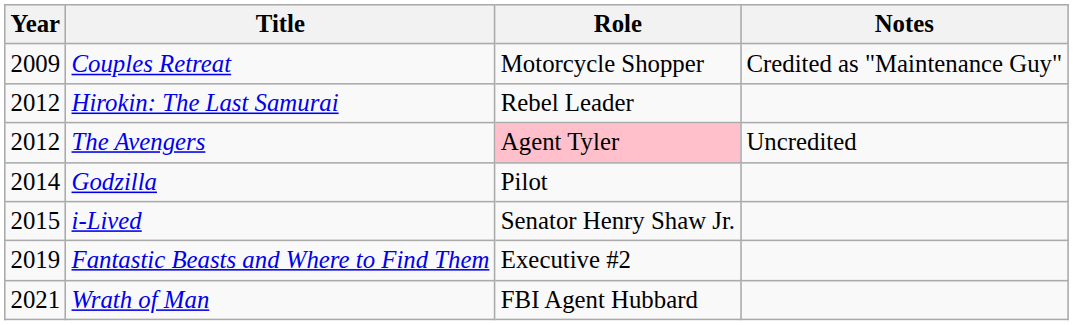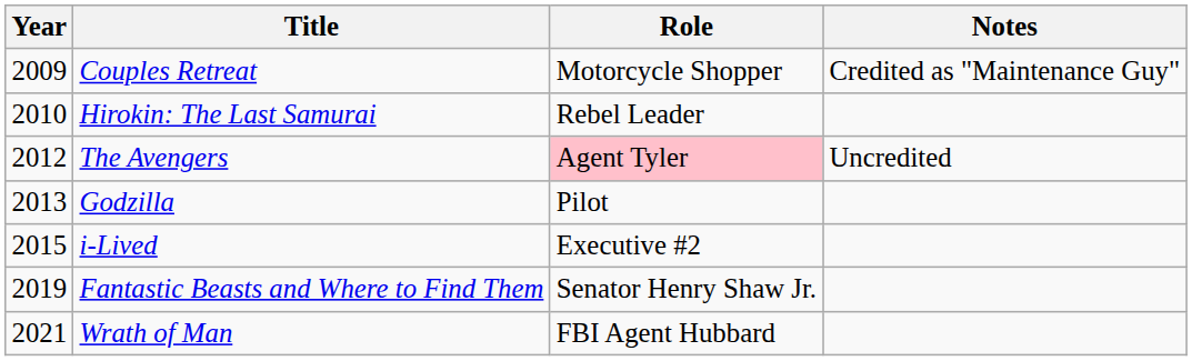Hirokin: The Last Samurai | Year: 2012 -> 2010
Godzilla | Year: 2014 -> 2013
i-Lived | Role: Senator Henry Shaw Jr. -> Executive #2
Fantastic Beasts and Where to Find Them | Role: Executive #2 -> Senator Henry Shaw Jr.
